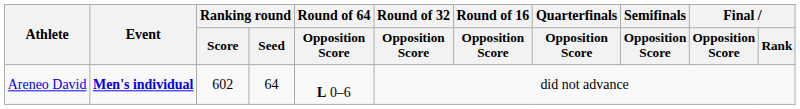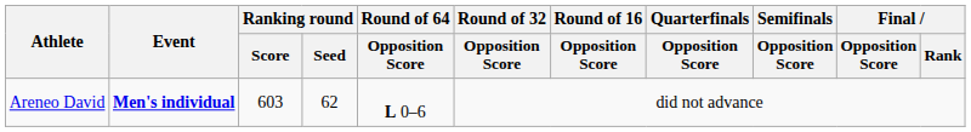Areneo David | Ranking round / Score: 602 -> 603
Areneo David | Ranking round / Seed: 64 -> 62
